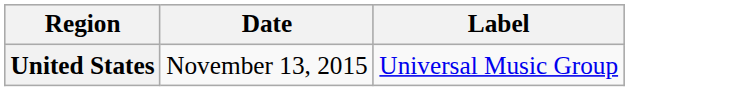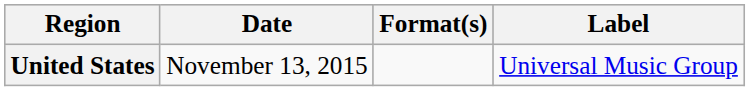+ column: Format(s)
